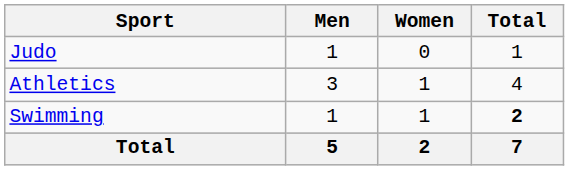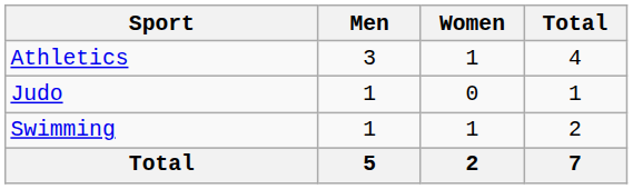rows swapped: Athletics <-> Judo
Swimming | Total: bold -> normal
